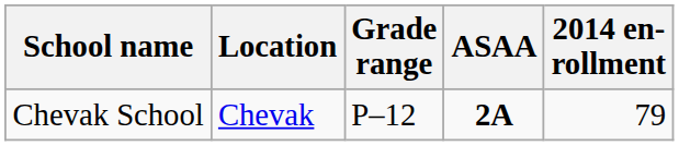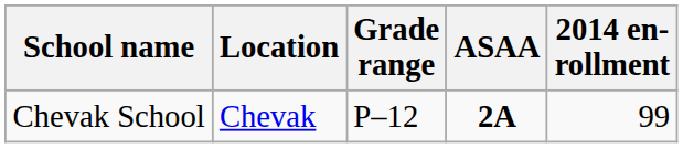Chevak School | 2014 en- rollment: 79 -> 99
